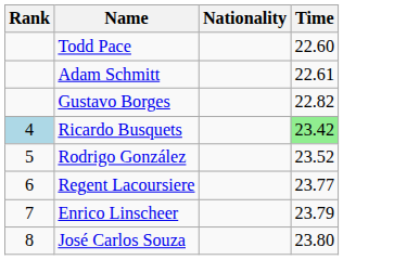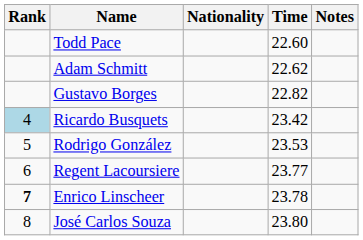+ column: Notes
Adam Schmitt | Time: 22.61 -> 22.62
Ricardo Busquets | Time: lightgreen background -> no background
Rodrigo González | Time: 23.52 -> 23.53
Enrico Linscheer | Rank: normal -> bold
Enrico Linscheer | Time: 23.79 -> 23.78
